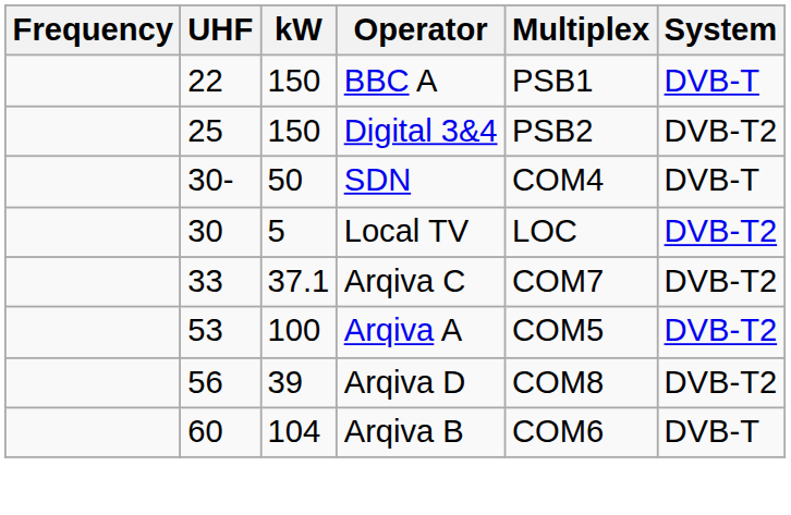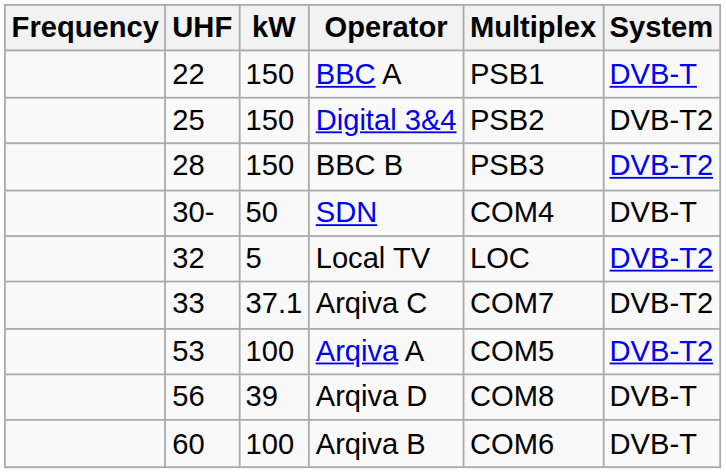+ row: 28 | 150 | BBC B | PSB3 | DVB-T2
Local TV | UHF: 30 -> 32
Arqiva D | System: DVB-T2 -> DVB-T
Arqiva B | kW: 104 -> 100
